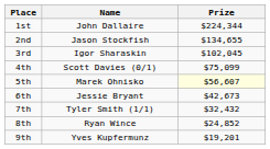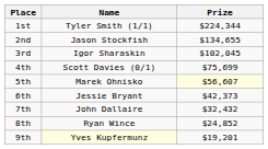1st | Name: John Dallaire -> Tyler Smith (1/1)
4th | Prize: $75,099 -> $75,699
6th | Prize: $42,673 -> $42,373
7th | Name: Tyler Smith (1/1) -> John Dallaire
9th | Name: no background -> lightyellow background
